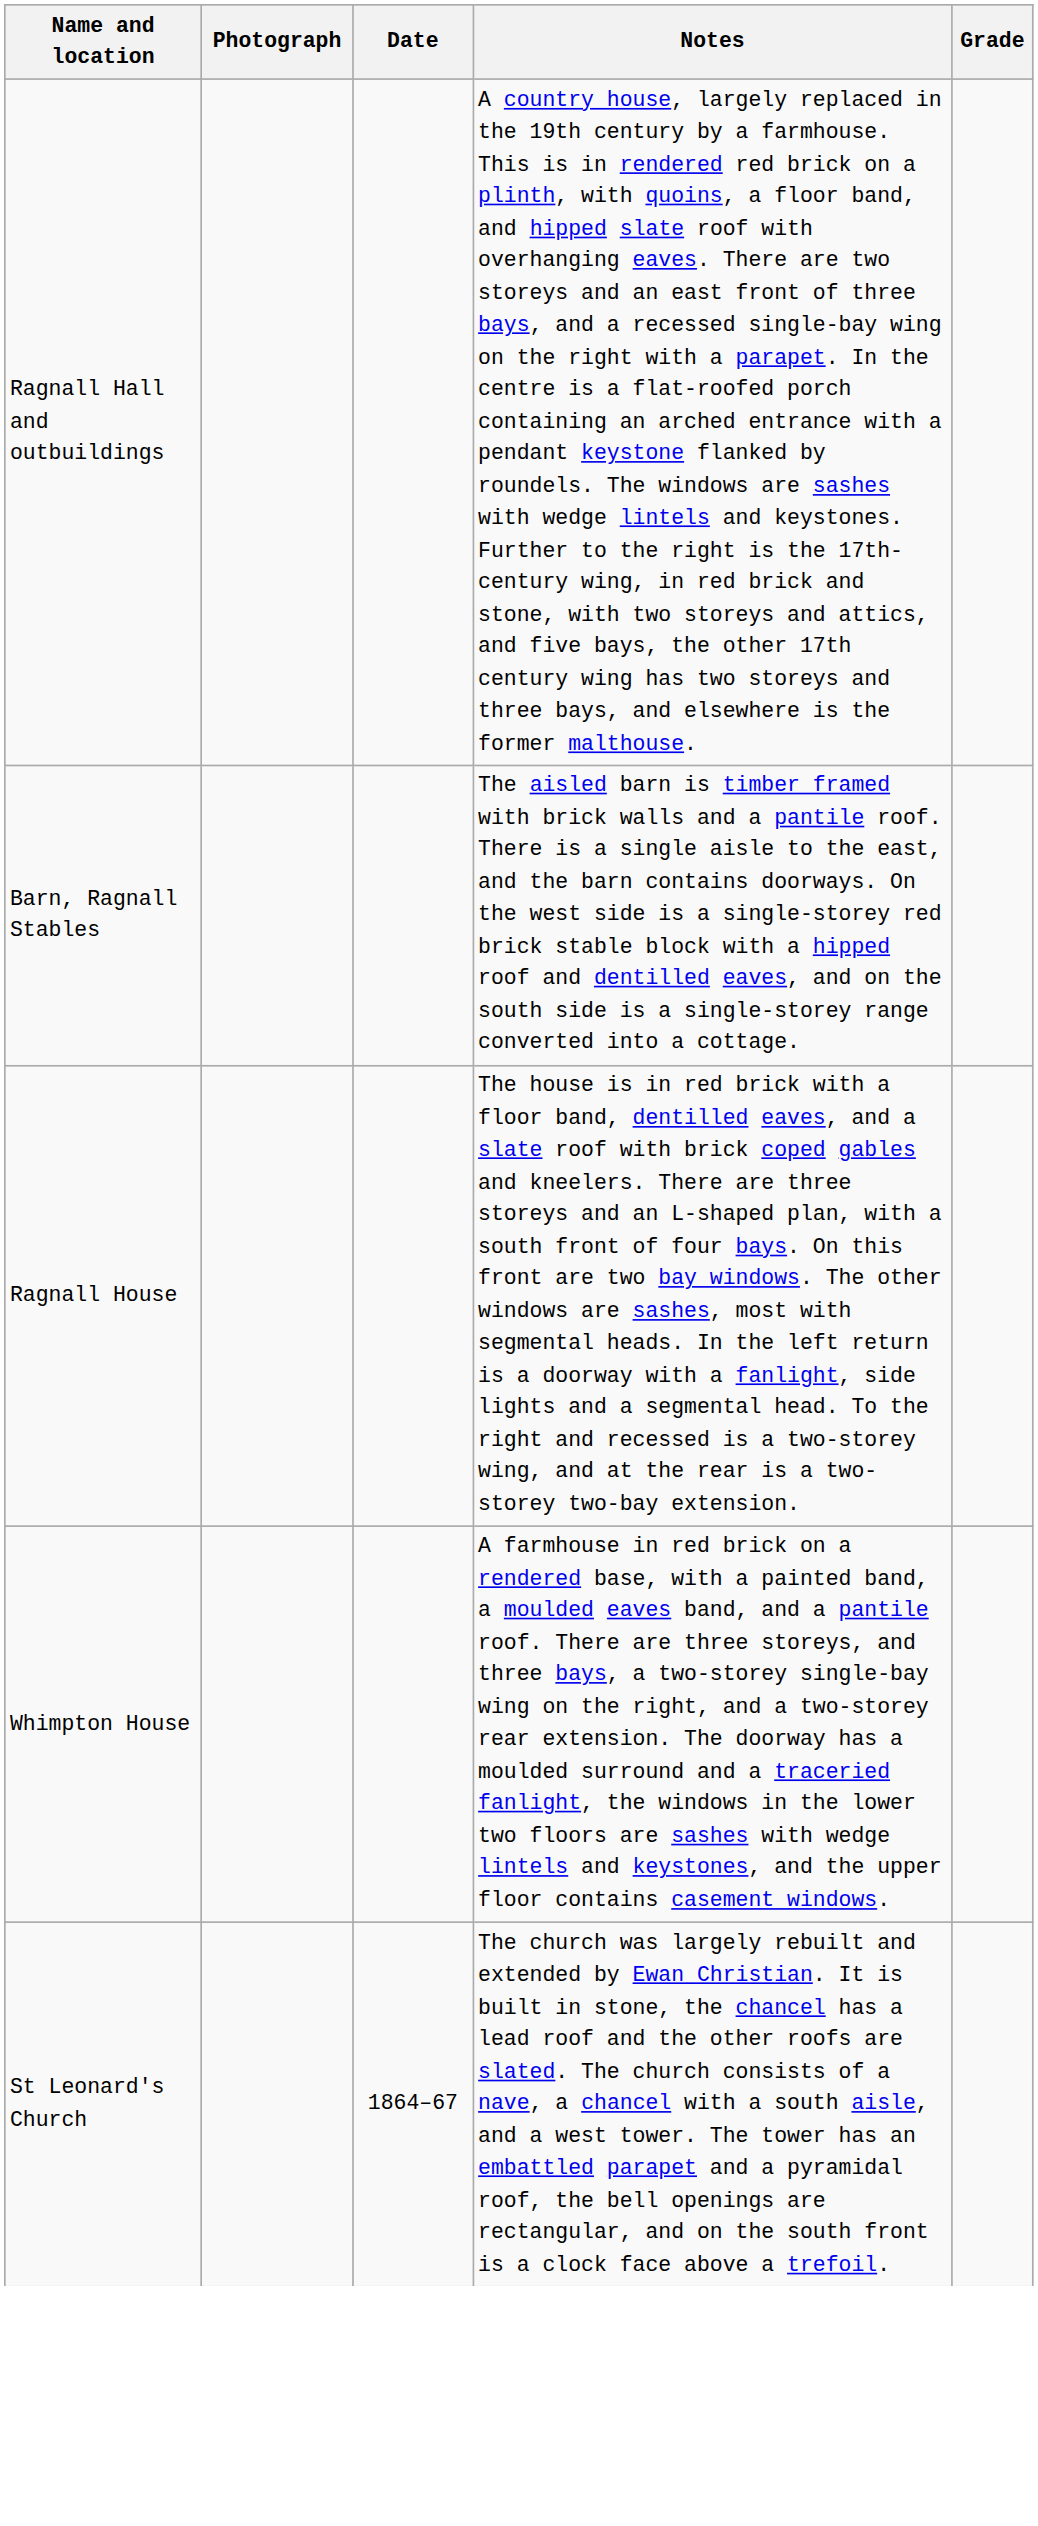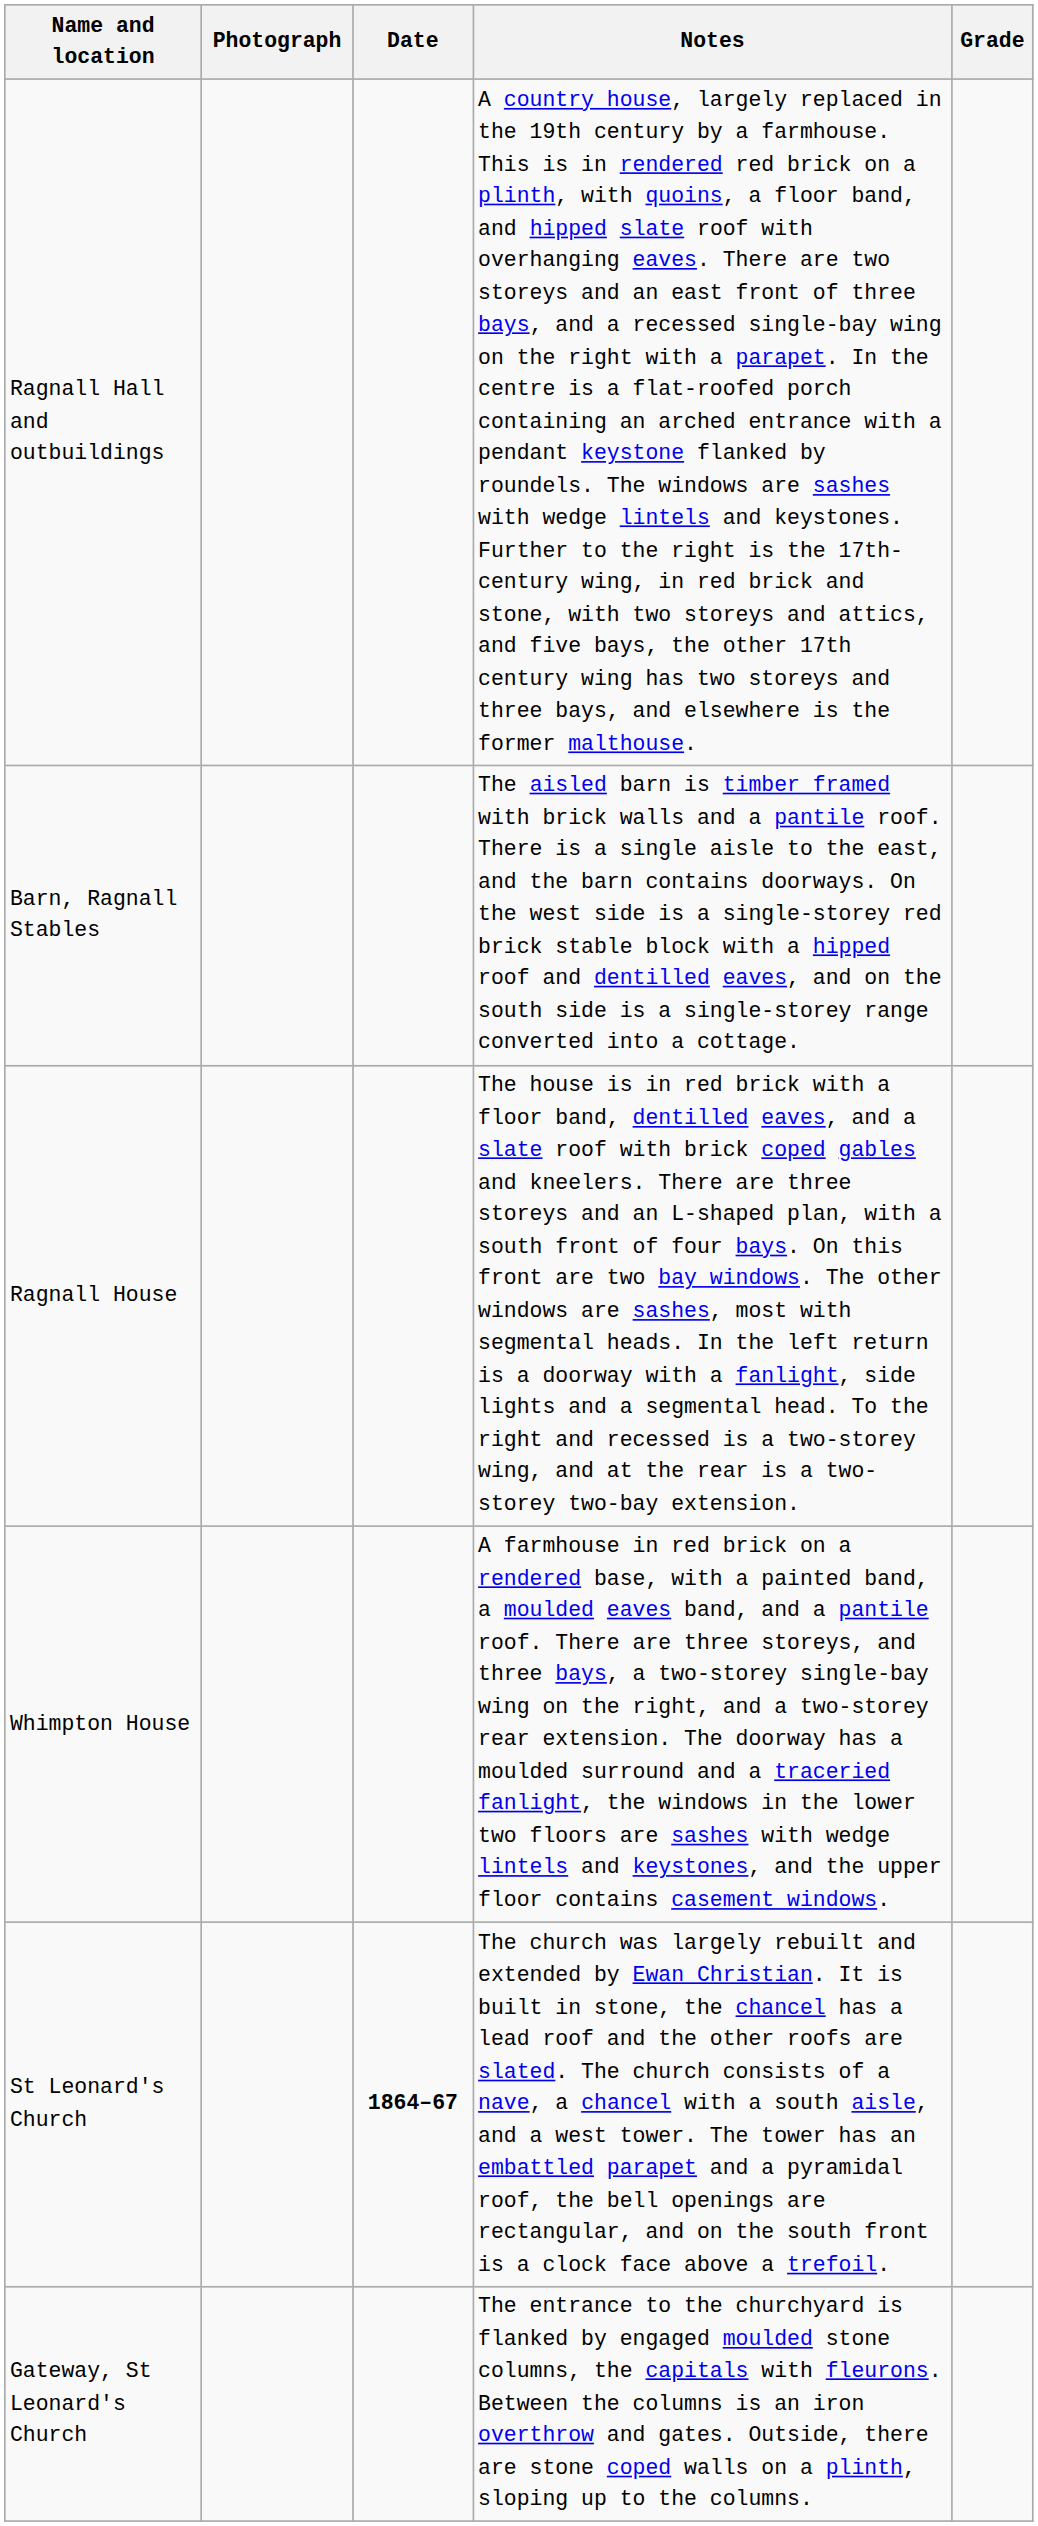St Leonard's Church | Date: normal -> bold
+ row: Gateway, St Leonard's Church | The entrance to the churchyard is flanked by engaged moulded stone columns, the capitals with fleurons. Between the columns is an iron overthrow and gates. Outside, there are stone coped walls on a plinth, sloping up to the columns.
